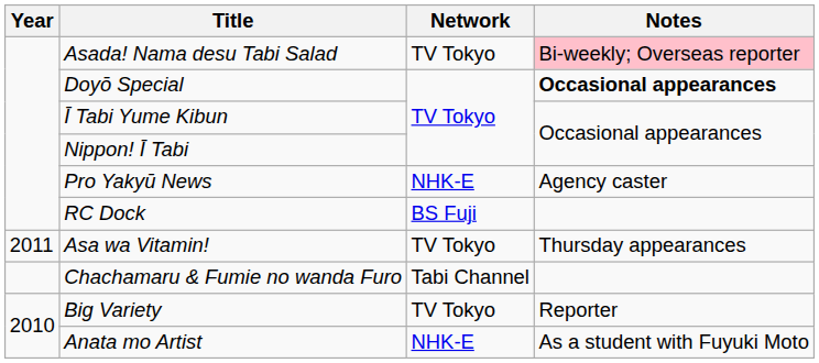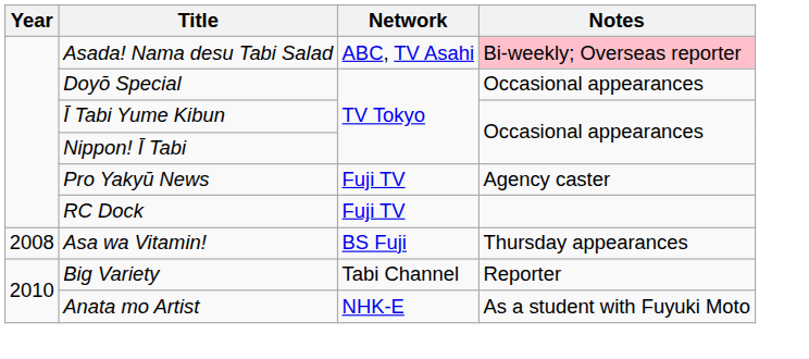Asada! Nama desu Tabi Salad | Network: TV Tokyo -> ABC, TV Asahi
Doyō Special | Notes: bold -> normal
Pro Yakyū News | Network: NHK-E -> Fuji TV
RC Dock | Network: BS Fuji -> Fuji TV
Asa wa Vitamin! | Year: 2011 -> 2008
Asa wa Vitamin! | Network: TV Tokyo -> BS Fuji
- row: Chachamaru & Fumie no wanda Furo | Tabi Channel
Big Variety | Network: TV Tokyo -> Tabi Channel
